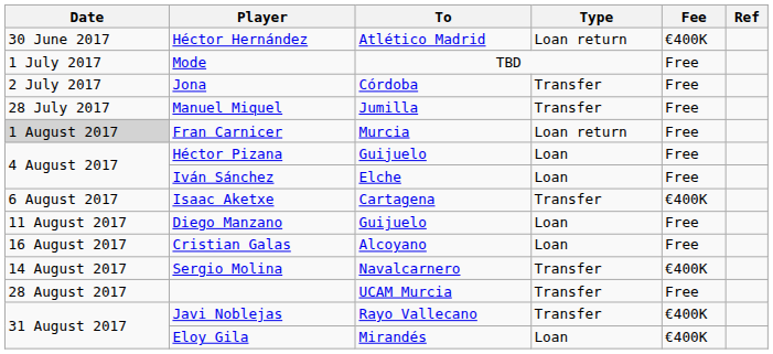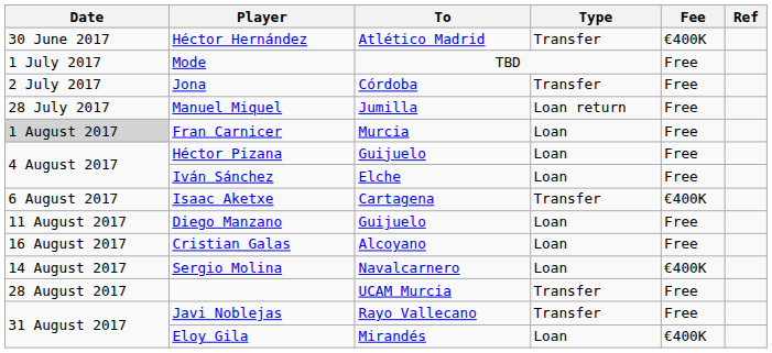Héctor Hernández | Type: Loan return -> Transfer
Manuel Miquel | Type: Transfer -> Loan return
Fran Carnicer | Type: Loan return -> Loan
Sergio Molina | Type: Transfer -> Loan
Javi Noblejas | Fee: €400K -> Free
